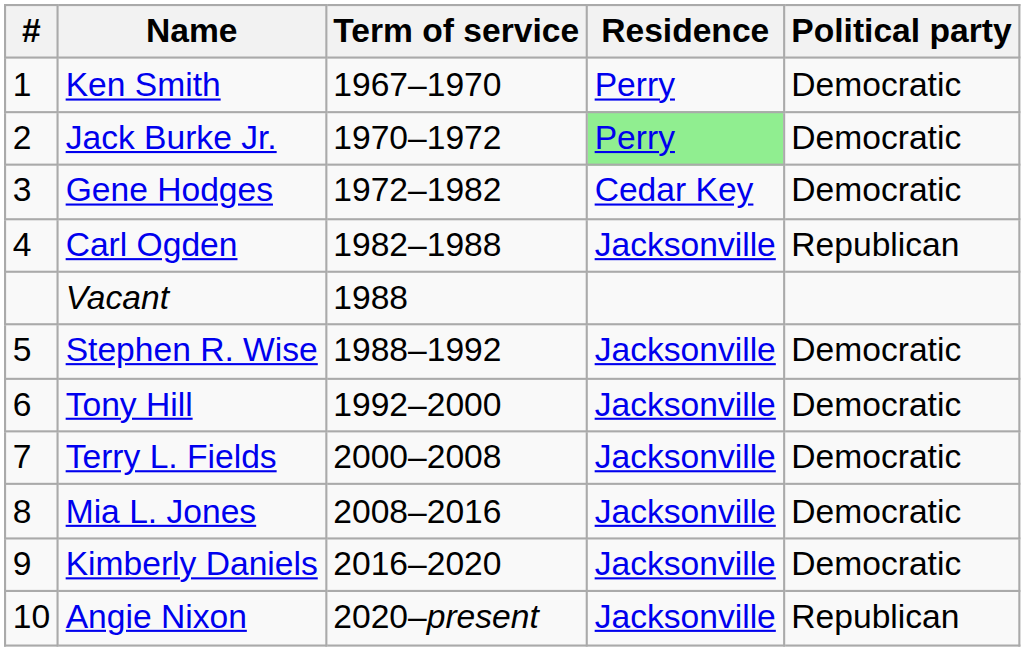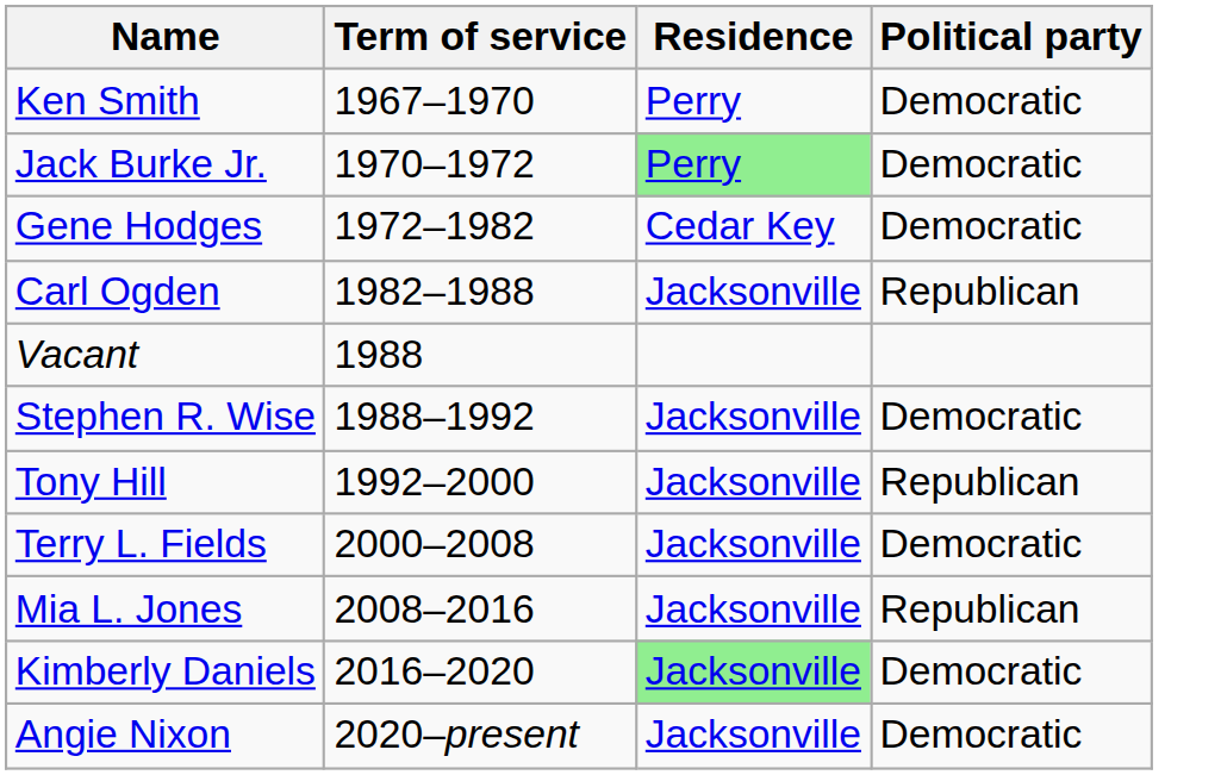- column: # | 1 | 2 | 3 | 4 | 5 | 6 | 7 | 8 | 9 | 10
Tony Hill | Political party: Democratic -> Republican
Mia L. Jones | Political party: Democratic -> Republican
Kimberly Daniels | Residence: no background -> lightgreen background
Angie Nixon | Political party: Republican -> Democratic
